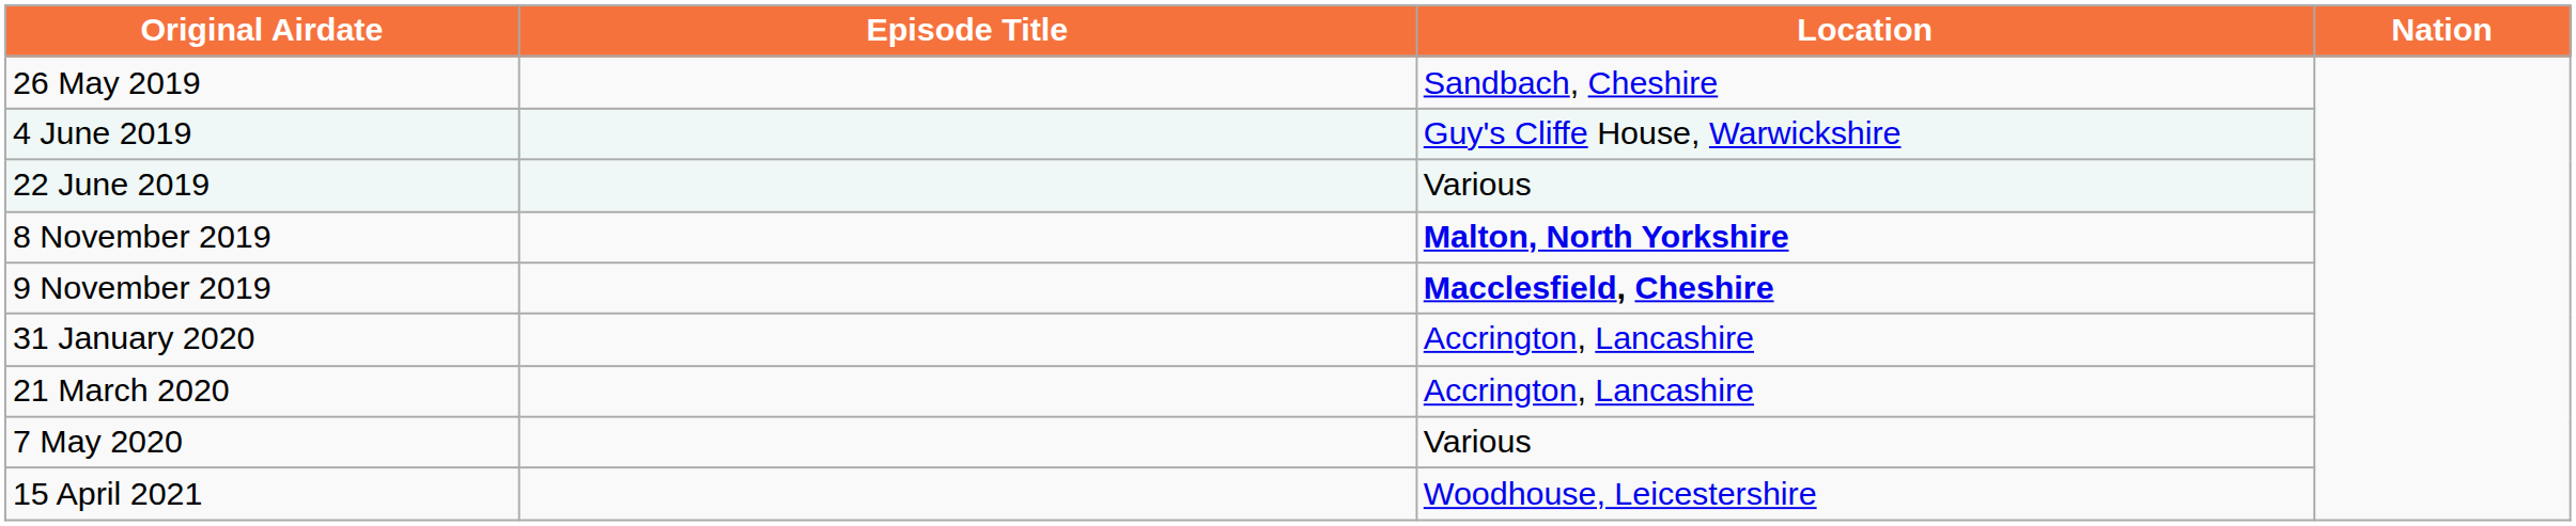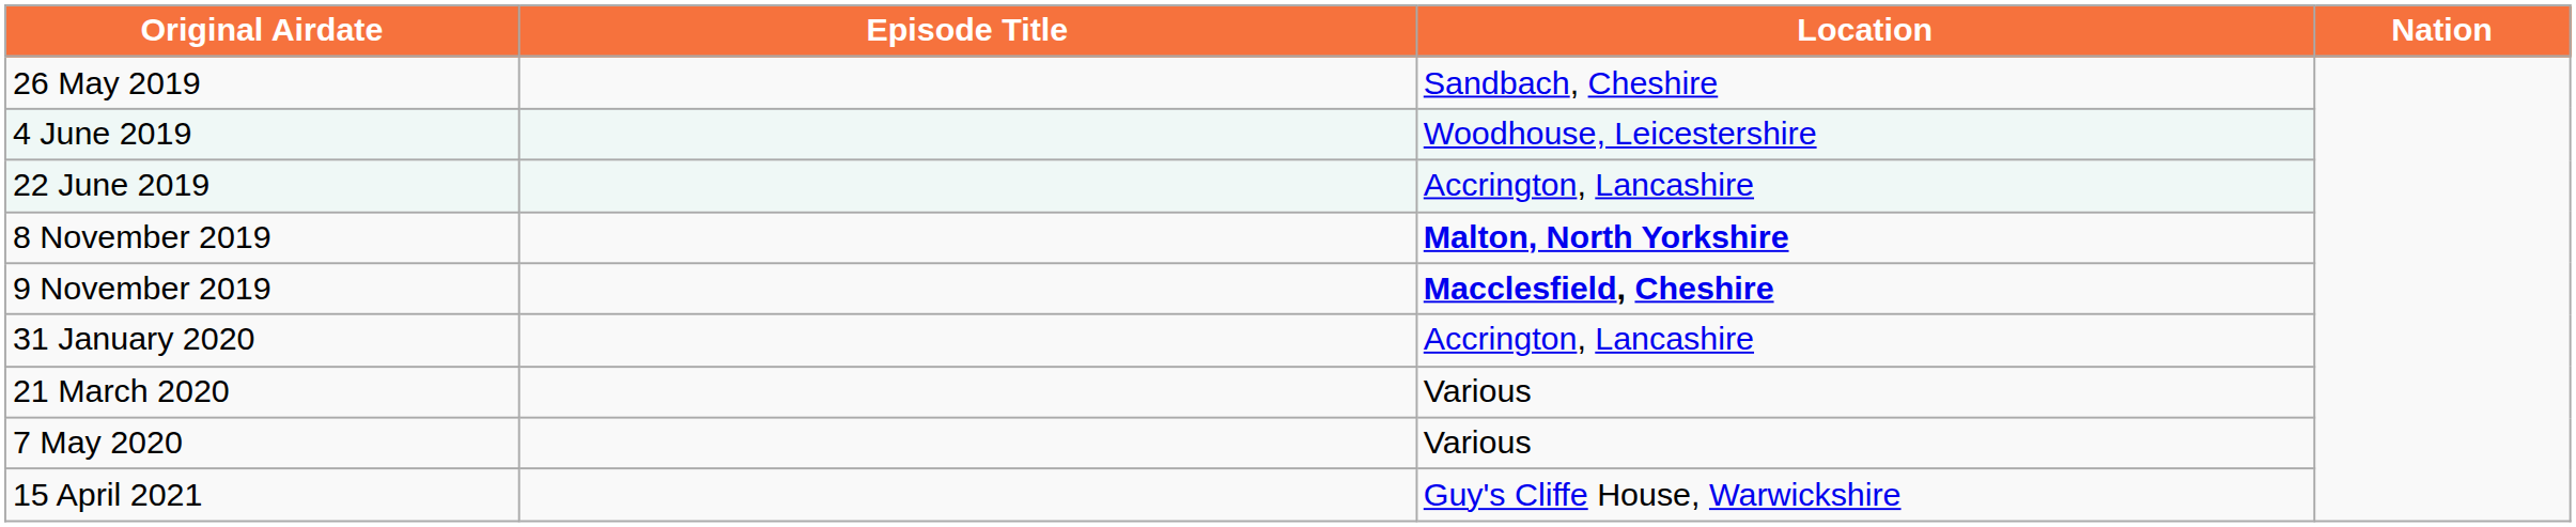4 June 2019 | Location: Guy's Cliffe House, Warwickshire -> Woodhouse, Leicestershire
22 June 2019 | Location: Various -> Accrington, Lancashire
21 March 2020 | Location: Accrington, Lancashire -> Various
15 April 2021 | Location: Woodhouse, Leicestershire -> Guy's Cliffe House, Warwickshire
